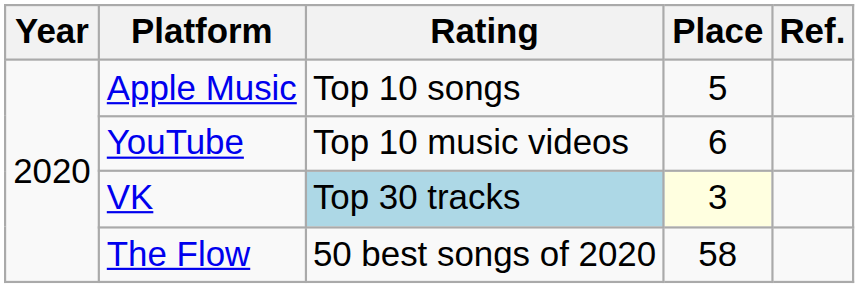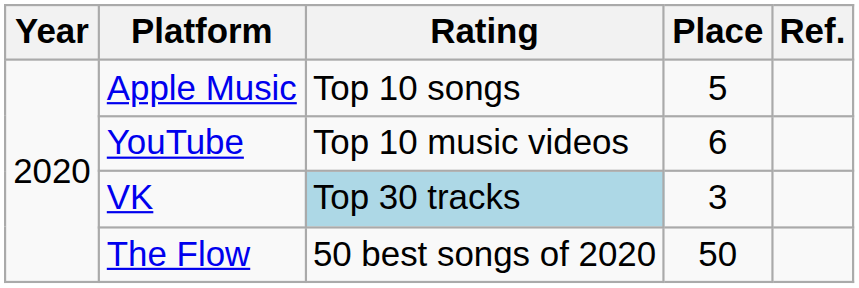VK | Place: lightyellow background -> no background
The Flow | Place: 58 -> 50
